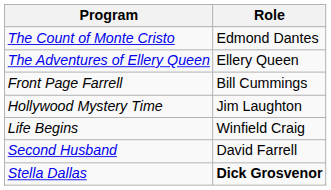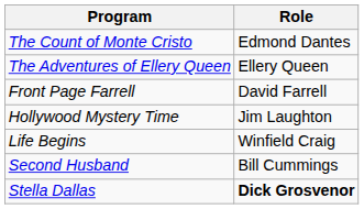Front Page Farrell | Role: Bill Cummings -> David Farrell
Second Husband | Role: David Farrell -> Bill Cummings
